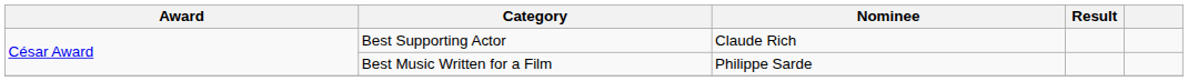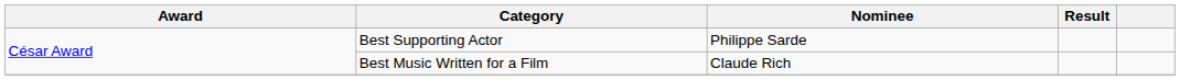Best Supporting Actor | Nominee: Claude Rich -> Philippe Sarde
Best Music Written for a Film | Nominee: Philippe Sarde -> Claude Rich
